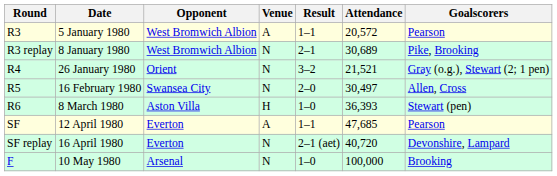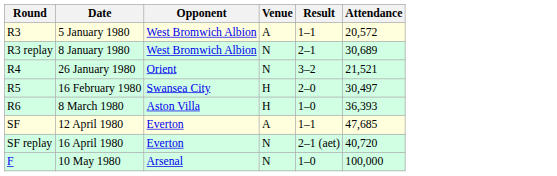- column: Goalscorers | Pearson | Pike, Brooking | Gray (o.g.), Stewart (2; 1 pen) | Allen, Cross | Stewart (pen) | Pearson | Devonshire, Lampard | Brooking
16 February 1980 | Venue: N -> H
